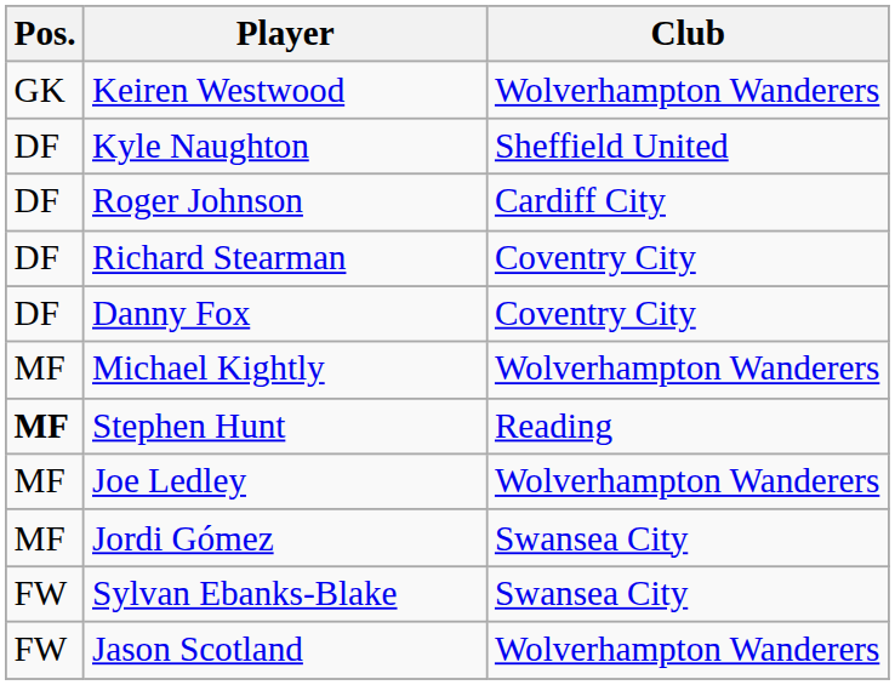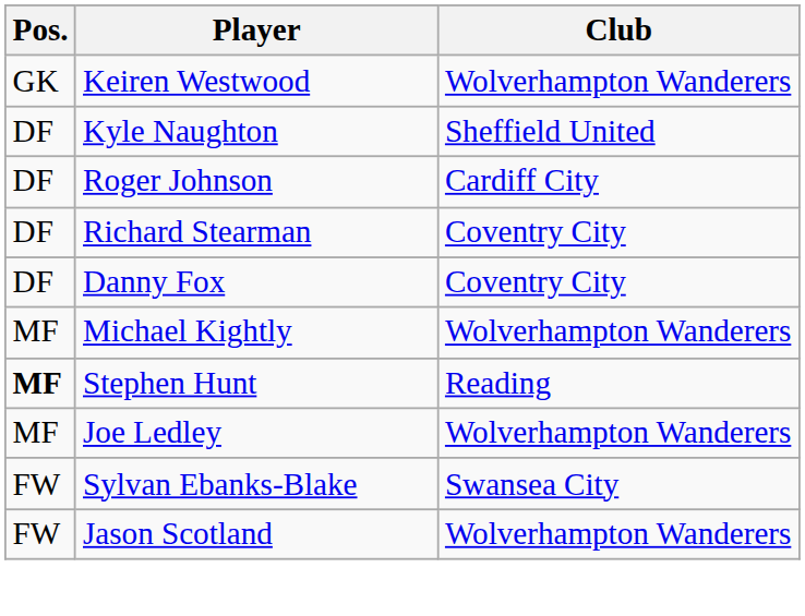- row: MF | Jordi Gómez | Swansea City
